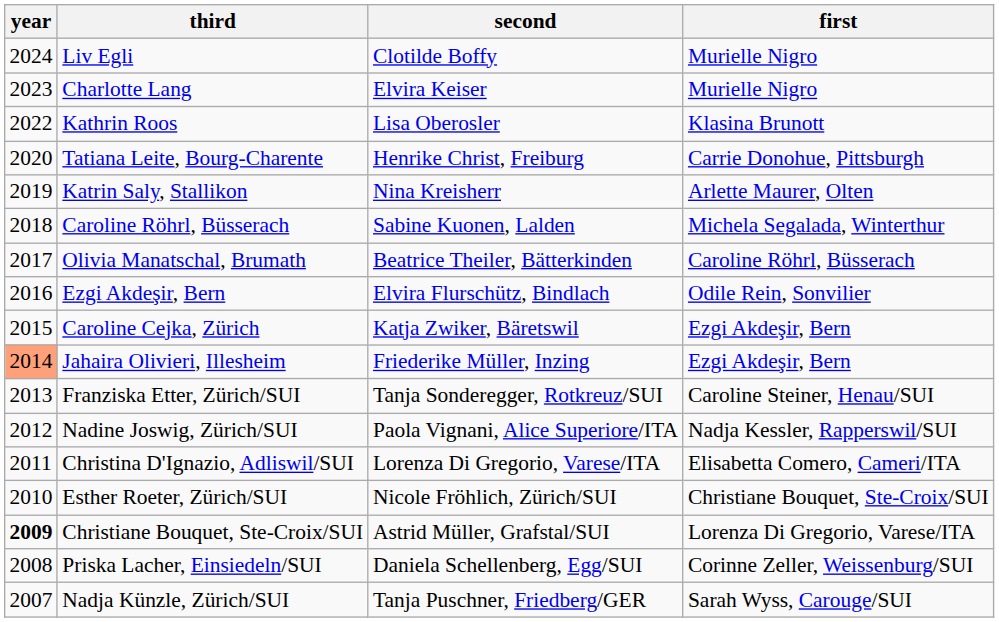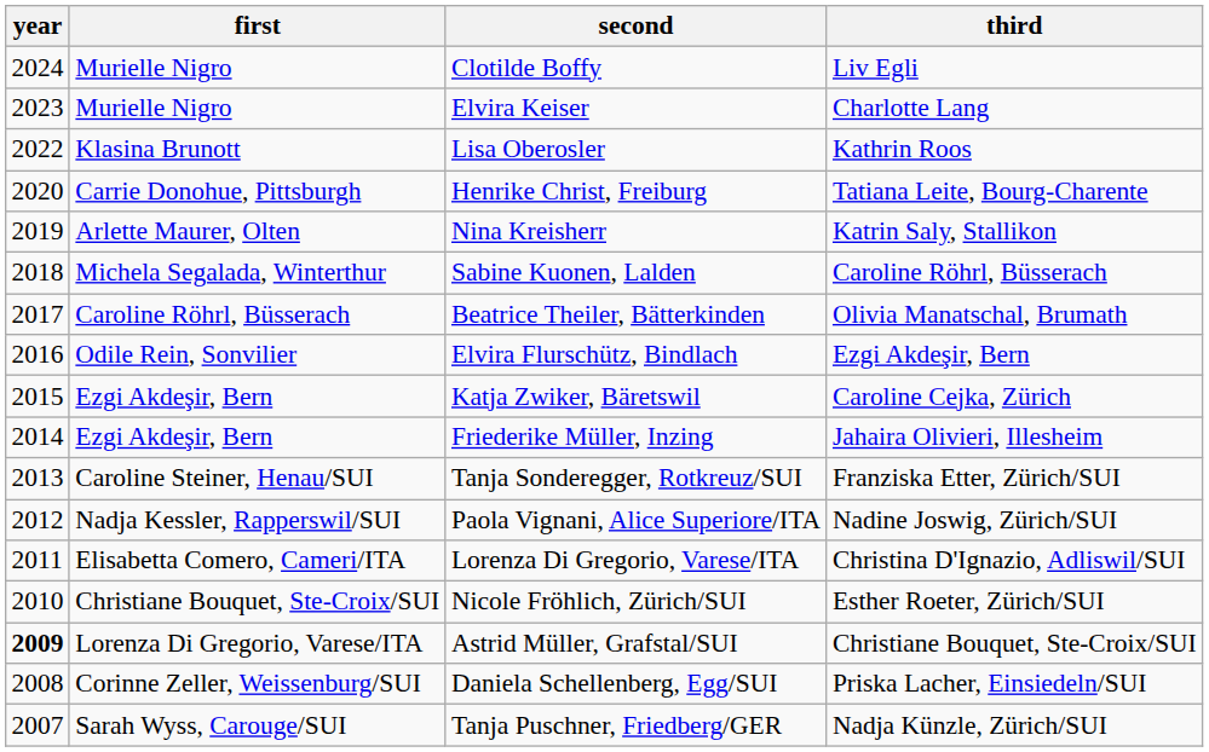columns swapped: first <-> third
Friederike Müller, Inzing | year: lightsalmon background -> no background
